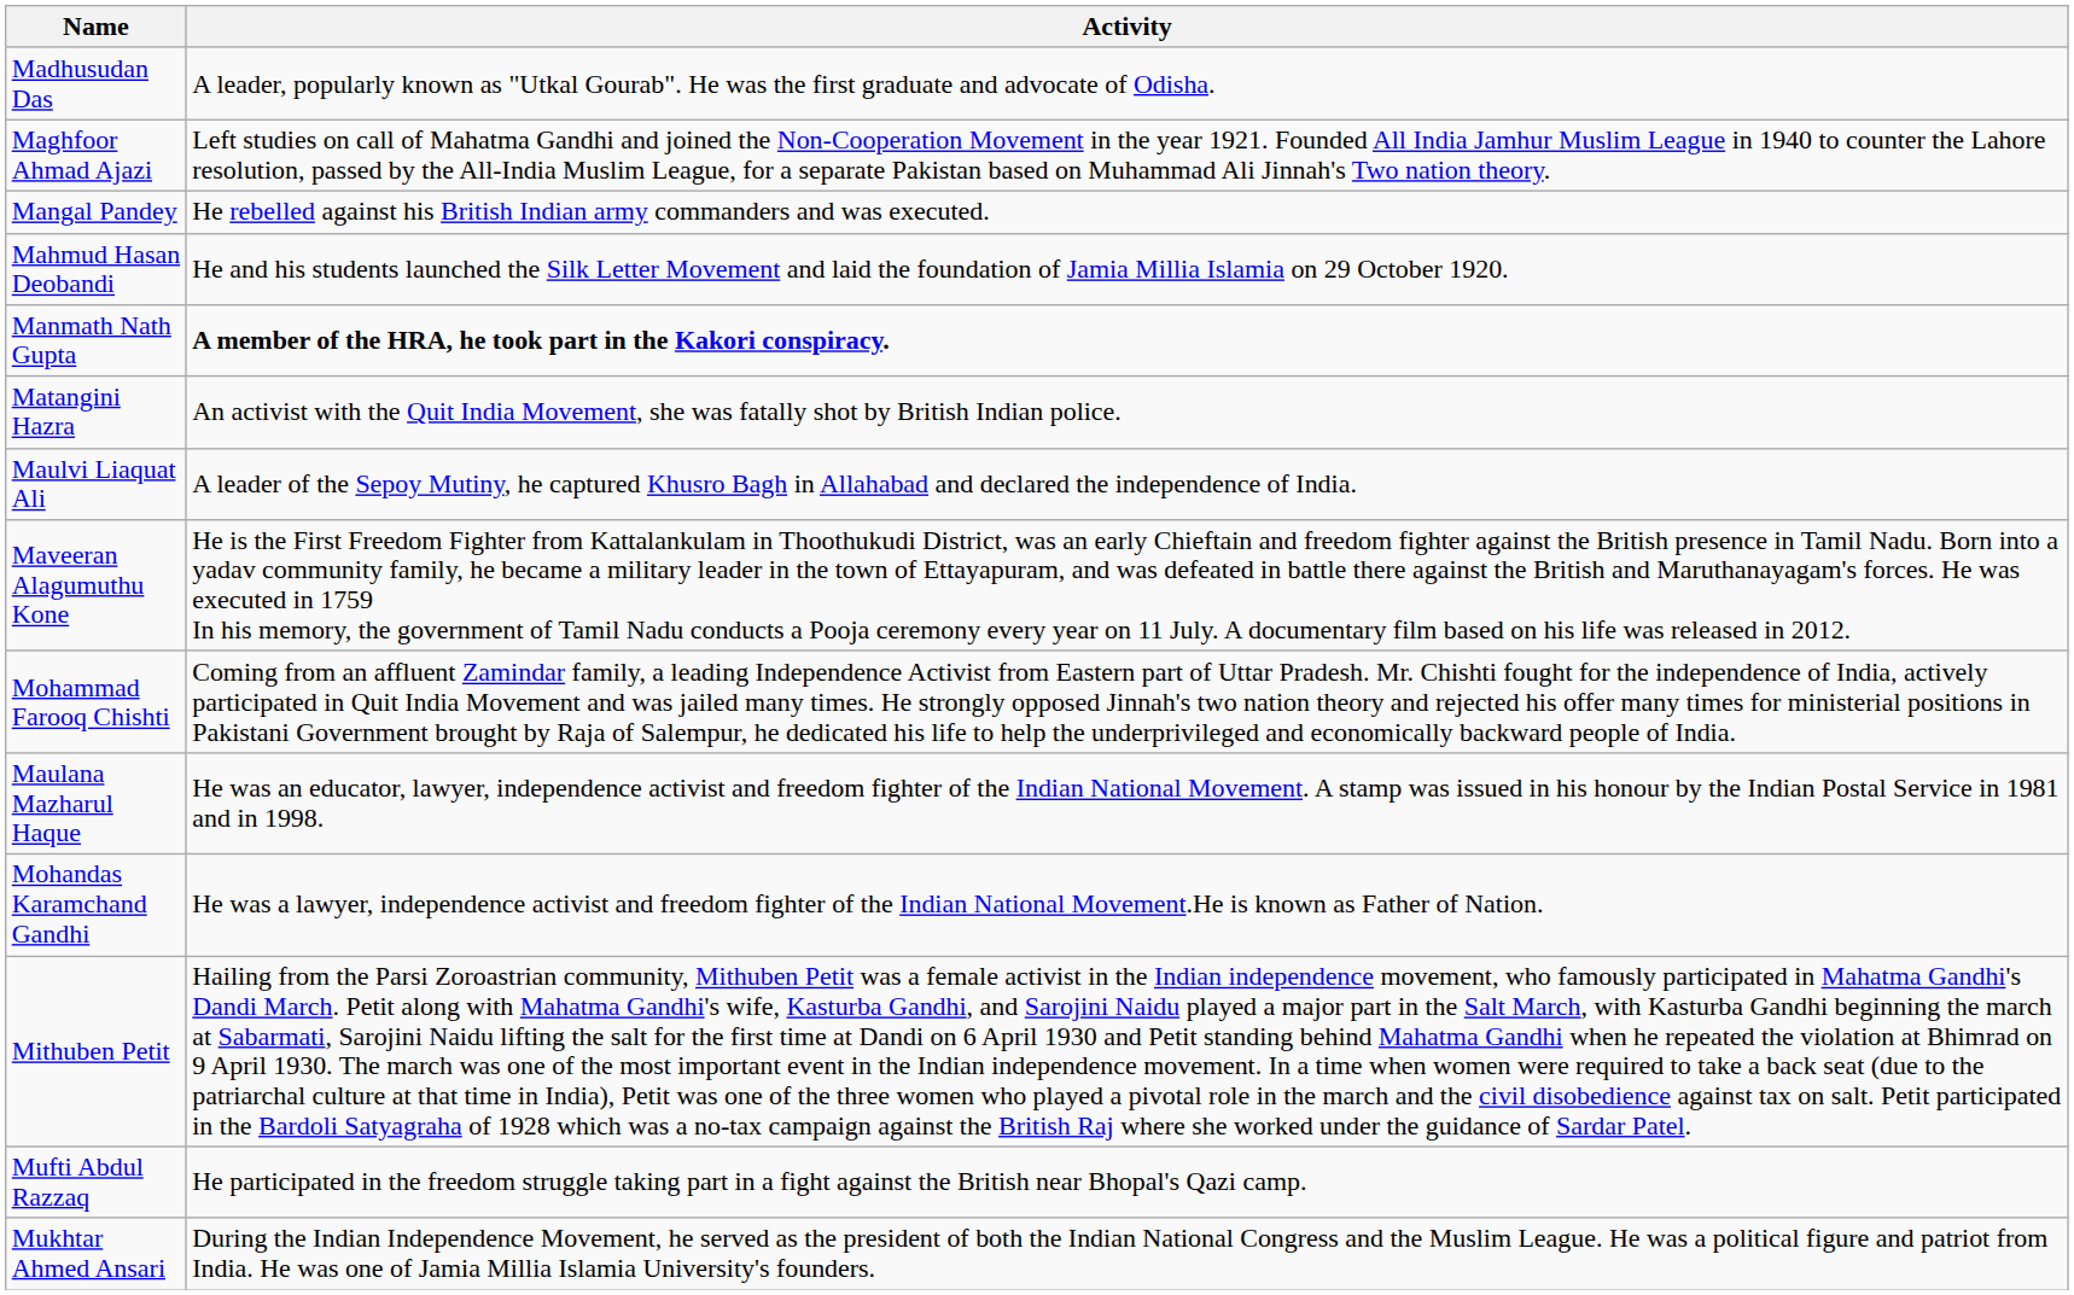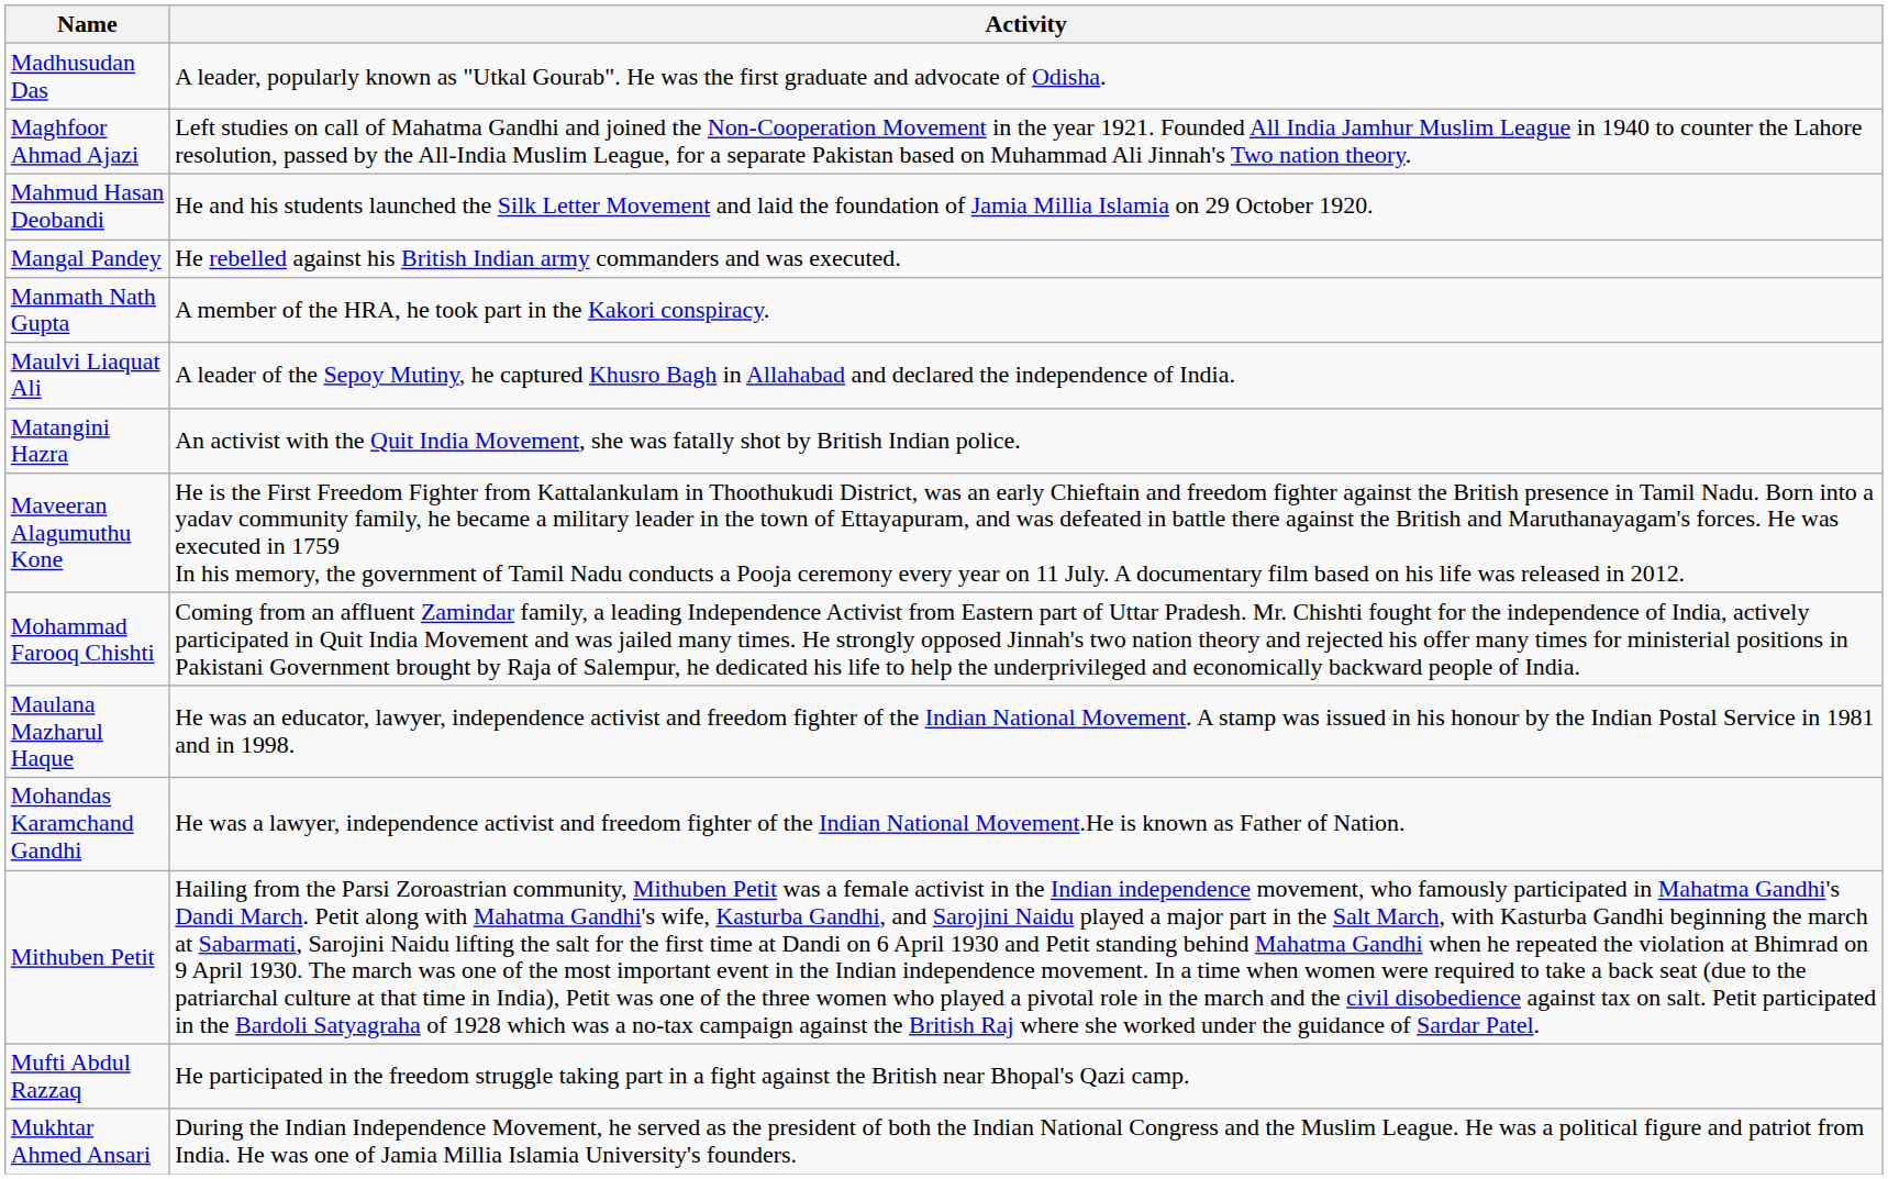rows swapped: Mahmud Hasan Deobandi <-> Mangal Pandey
Manmath Nath Gupta | Activity: bold -> normal
rows swapped: Matangini Hazra <-> Maulvi Liaquat Ali
